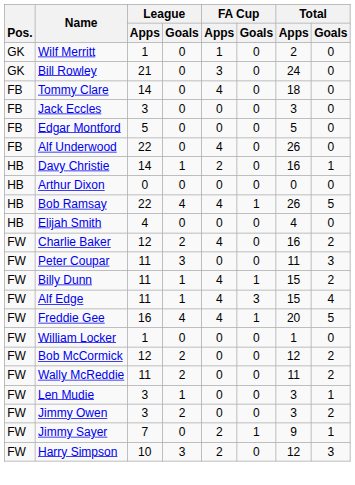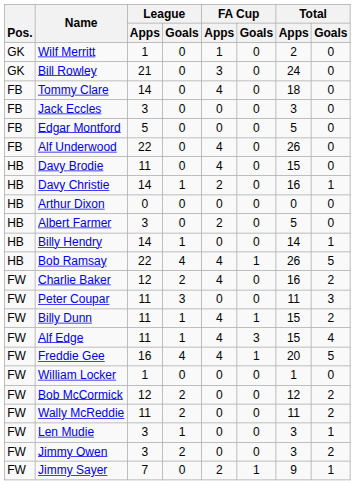+ row: HB | Davy Brodie | 11 | 0 | 4 | 0 | 15 | 0
+ row: HB | Albert Farmer | 3 | 0 | 2 | 0 | 5 | 0
+ row: HB | Billy Hendry | 14 | 1 | 0 | 0 | 14 | 1
- row: HB | Elijah Smith | 4 | 0 | 0 | 0 | 4 | 0
- row: FW | Harry Simpson | 10 | 3 | 2 | 0 | 12 | 3
